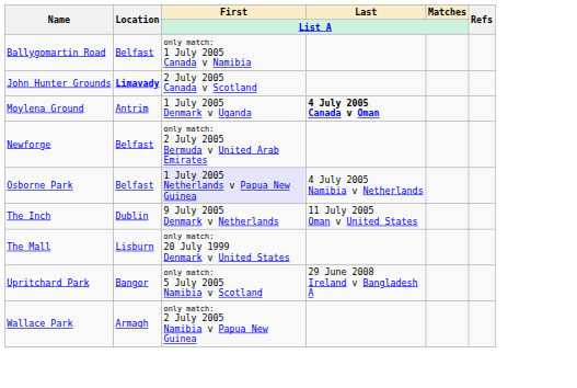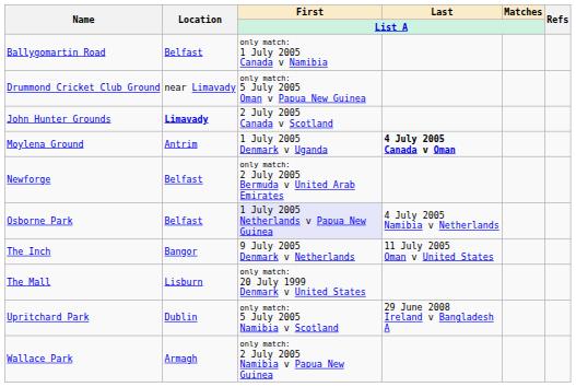+ row: Drummond Cricket Club Ground | near Limavady | only match: 5 July 2005 Oman v Papua New Guinea
The Inch | Location: Dublin -> Bangor
Upritchard Park | Location: Bangor -> Dublin
